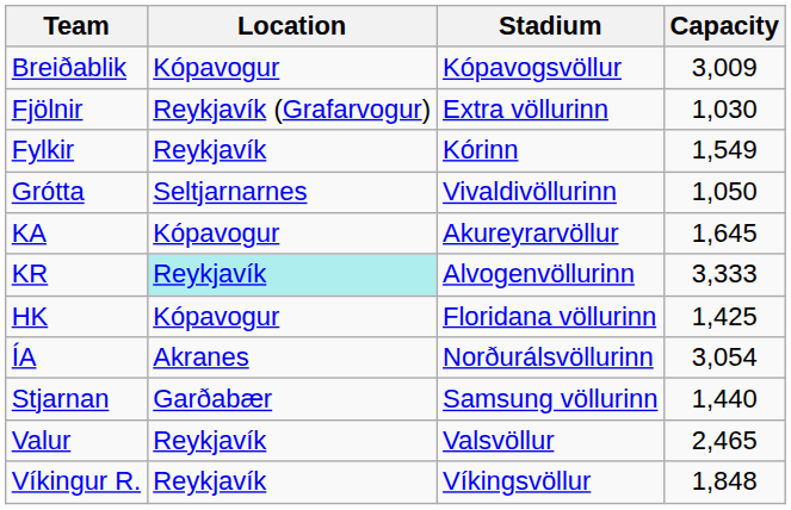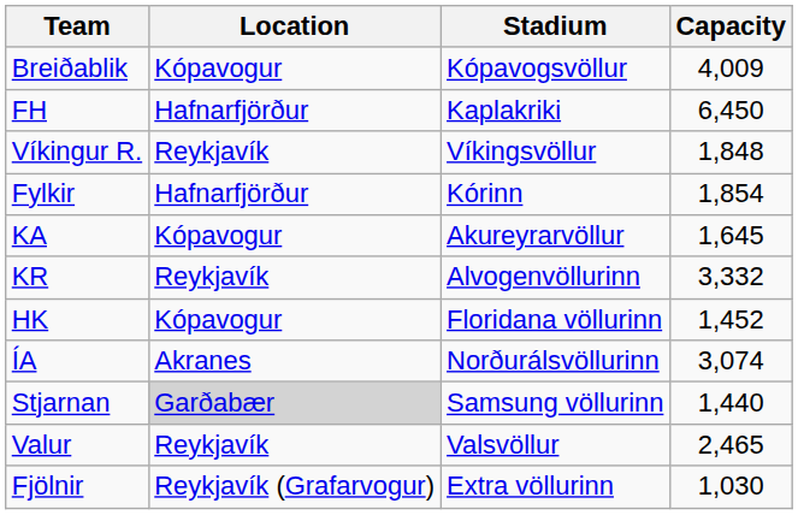Breiðablik | Capacity: 3,009 -> 4,009
+ row: FH | Hafnarfjörður | Kaplakriki | 6,450
rows swapped: Fjölnir <-> Víkingur R.
Fylkir | Location: Reykjavík -> Hafnarfjörður
Fylkir | Capacity: 1,549 -> 1,854
- row: Grótta | Seltjarnarnes | Vivaldivöllurinn | 1,050
KR | Location: paleturquoise background -> no background
KR | Capacity: 3,333 -> 3,332
HK | Capacity: 1,425 -> 1,452
ÍA | Capacity: 3,054 -> 3,074
Stjarnan | Location: no background -> lightgrey background
